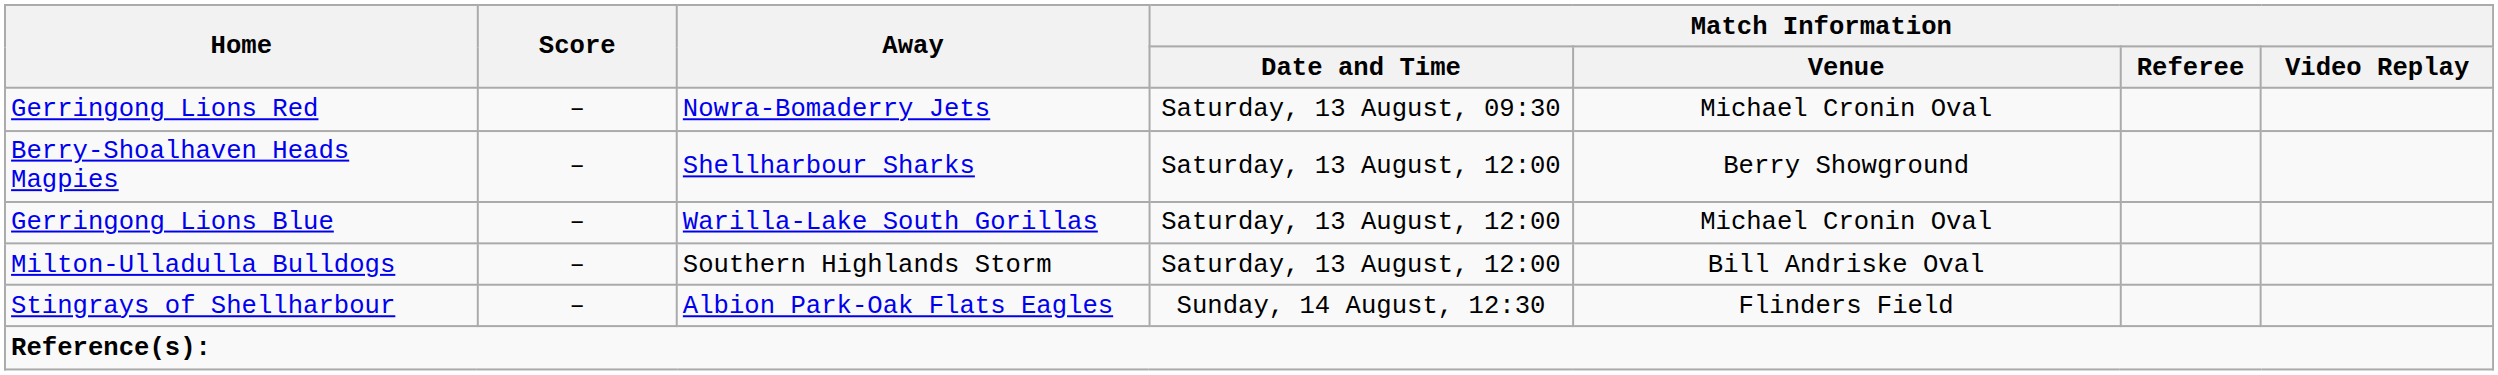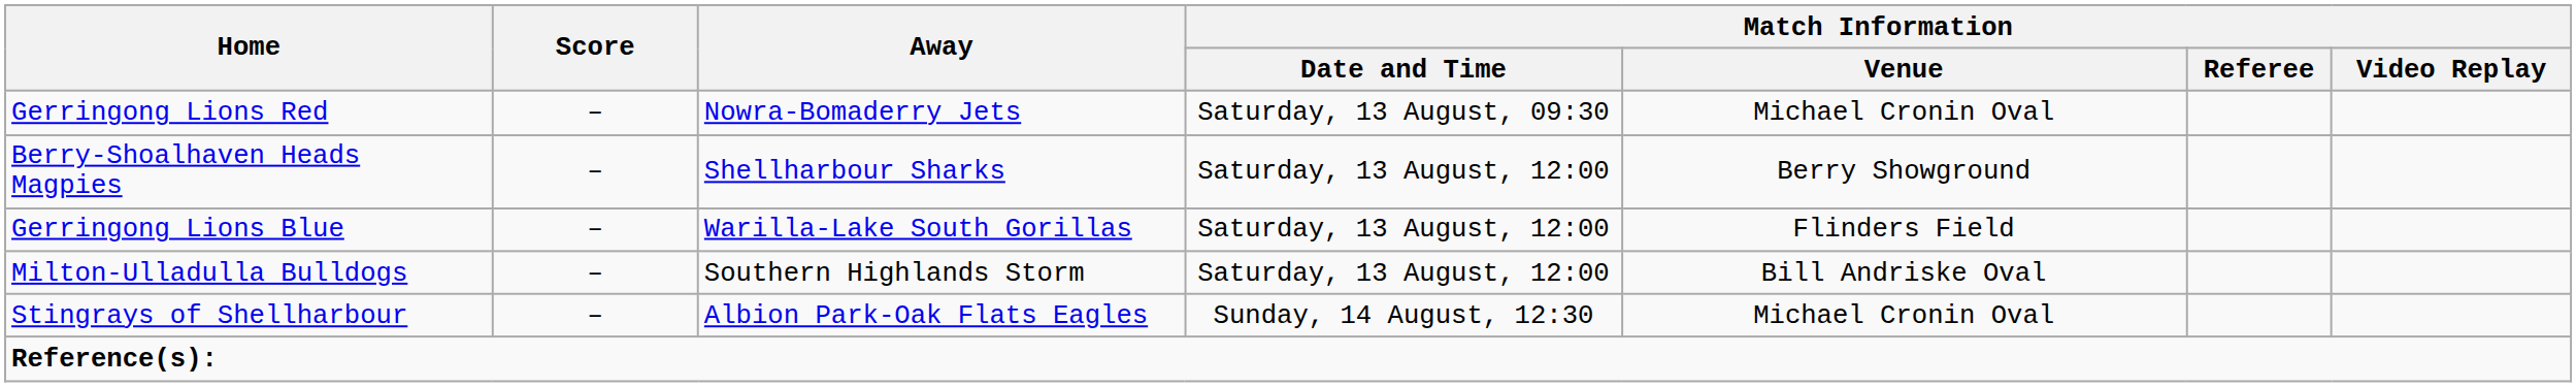Gerringong Lions Blue | Match Information / Venue: Michael Cronin Oval -> Flinders Field
Stingrays of Shellharbour | Match Information / Venue: Flinders Field -> Michael Cronin Oval
